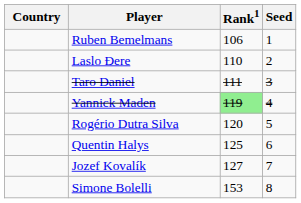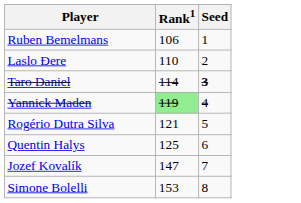- column: Country
Taro Daniel | Rank1: 111 -> 114
Taro Daniel | Seed: normal -> bold
Rogério Dutra Silva | Rank1: 120 -> 121
Jozef Kovalík | Rank1: 127 -> 147
